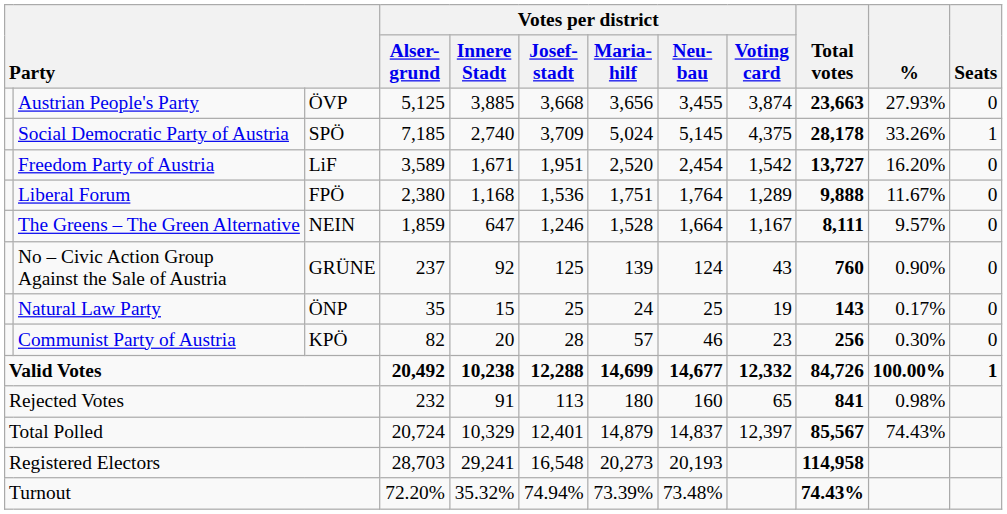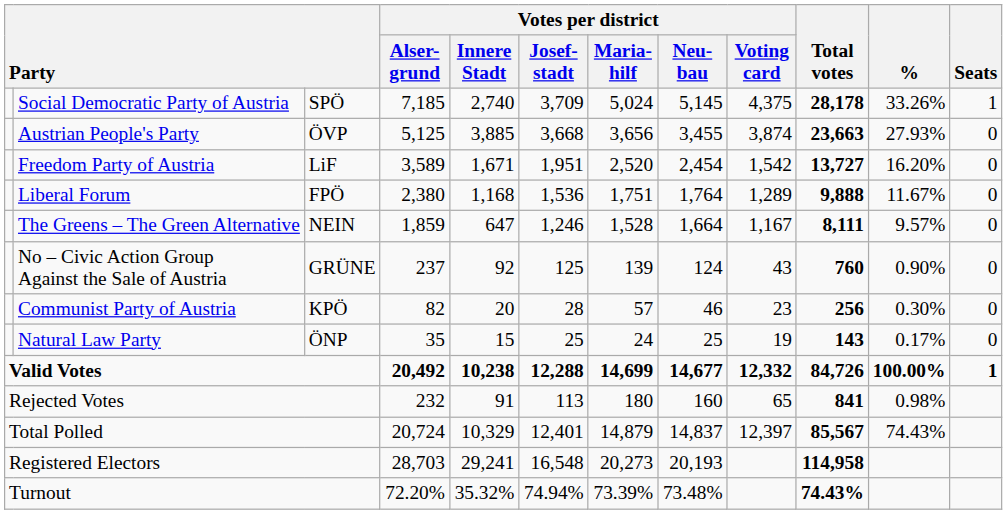rows swapped: Social Democratic Party of Austria <-> Austrian People's Party
rows swapped: Communist Party of Austria <-> Natural Law Party
